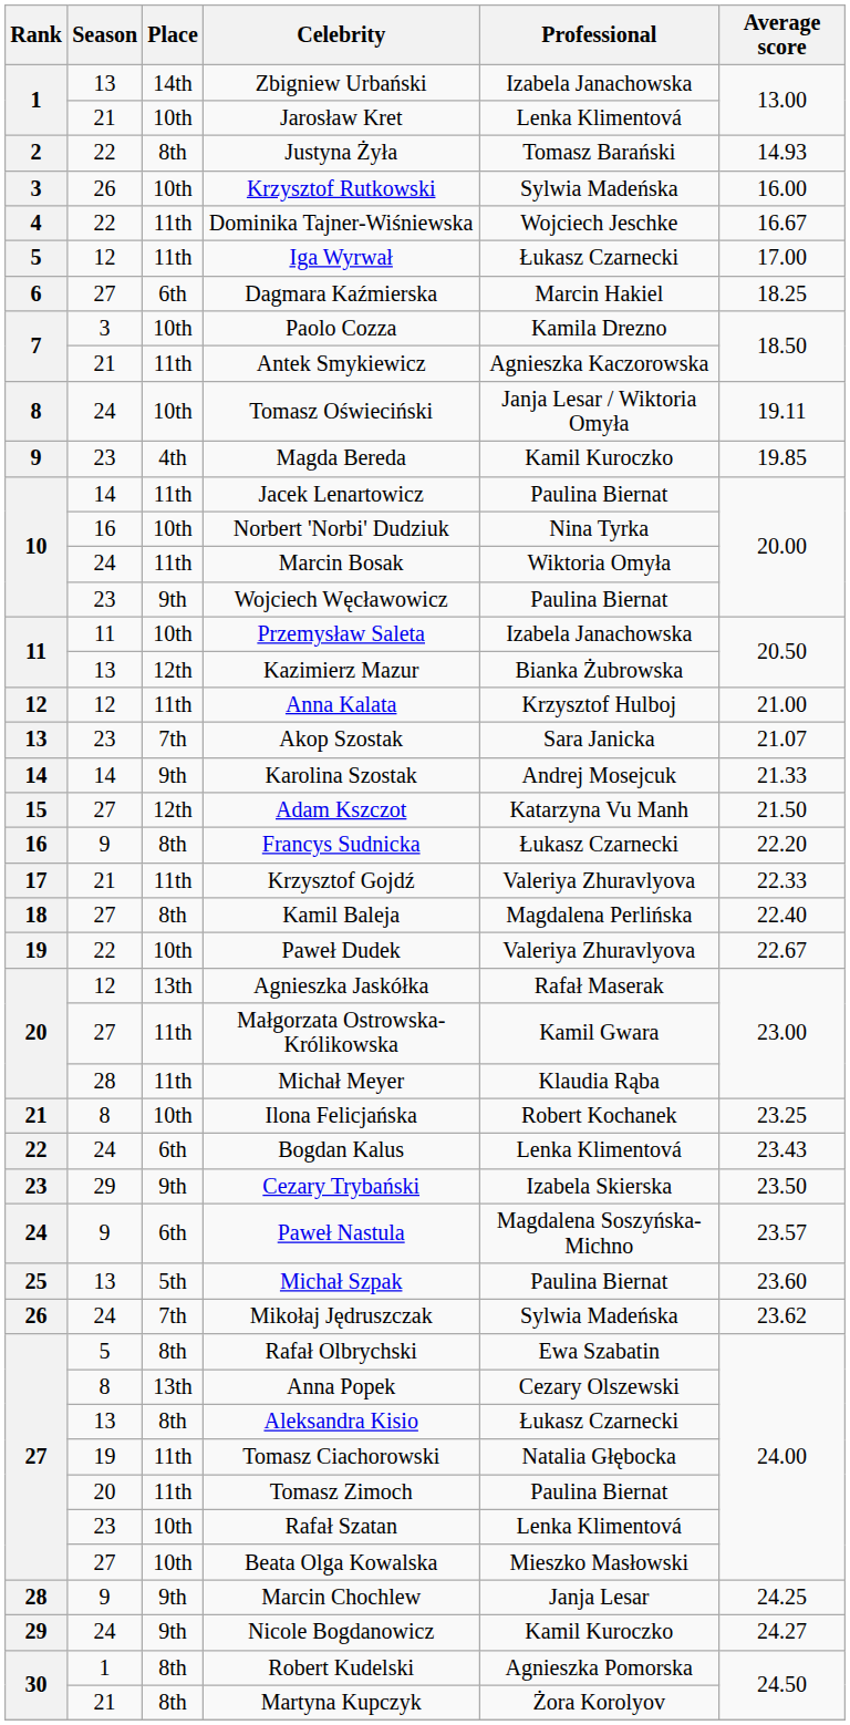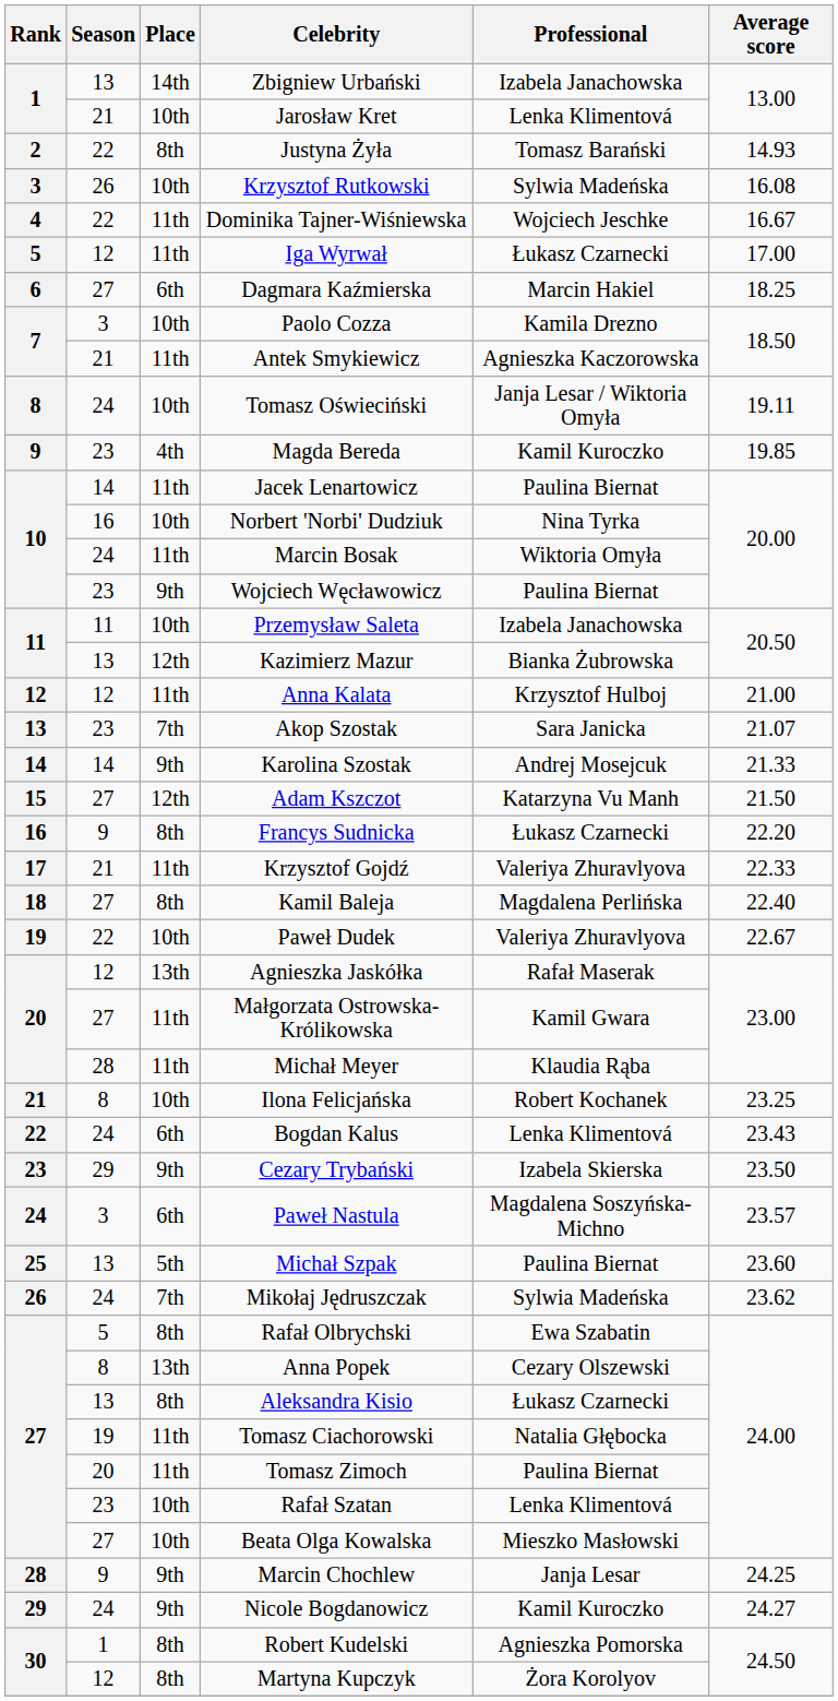Krzysztof Rutkowski | Average score: 16.00 -> 16.08
Paweł Nastula | Season: 9 -> 3
Martyna Kupczyk | Season: 21 -> 12
